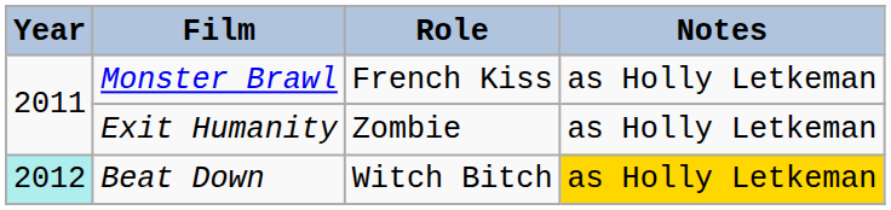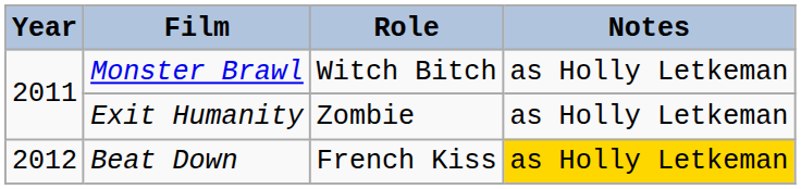Monster Brawl | Role: French Kiss -> Witch Bitch
Beat Down | Year: paleturquoise background -> no background
Beat Down | Role: Witch Bitch -> French Kiss
